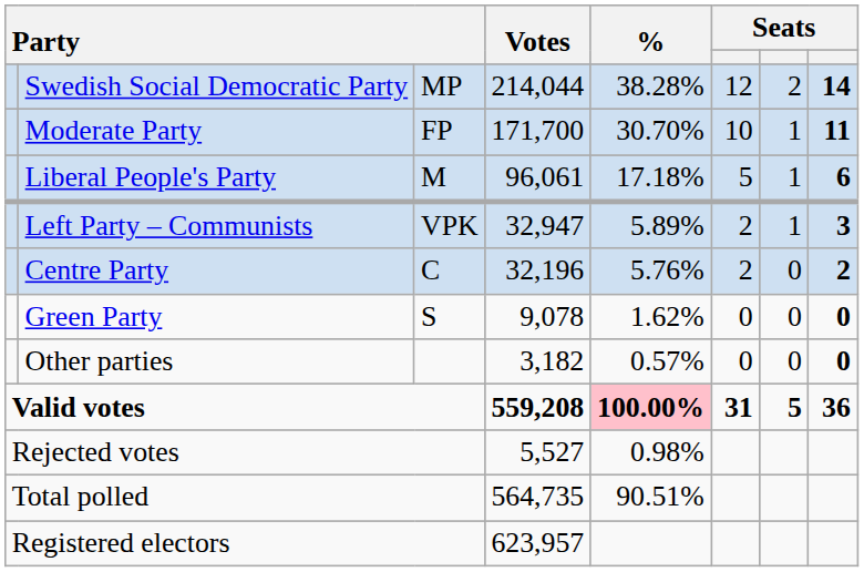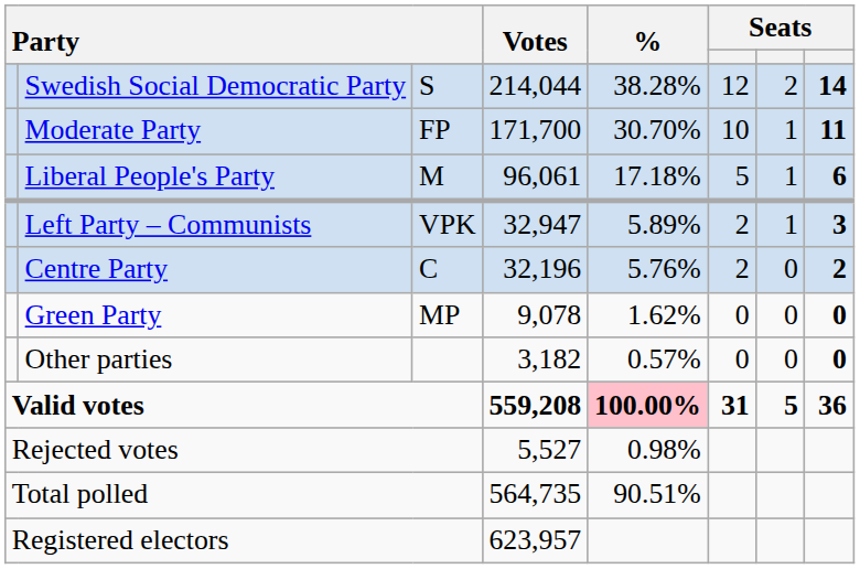Swedish Social Democratic Party | column 3: MP -> S
Green Party | column 3: S -> MP
